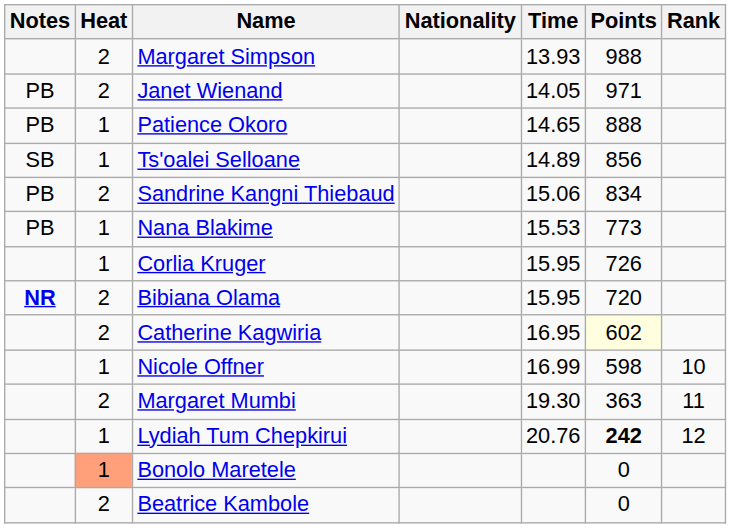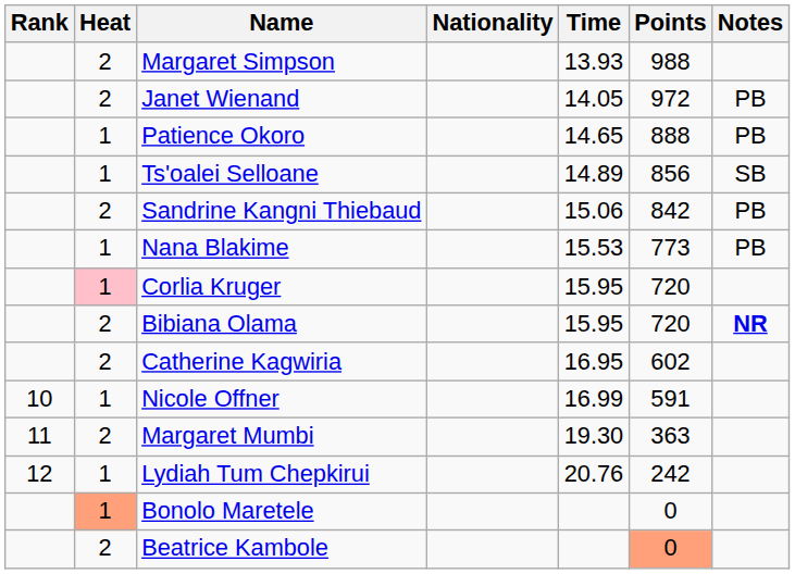columns swapped: Rank <-> Notes
Janet Wienand | Points: 971 -> 972
Sandrine Kangni Thiebaud | Points: 834 -> 842
Corlia Kruger | Heat: no background -> pink background
Corlia Kruger | Points: 726 -> 720
Catherine Kagwiria | Points: lightyellow background -> no background
Nicole Offner | Points: 598 -> 591
Lydiah Tum Chepkirui | Points: bold -> normal
Beatrice Kambole | Points: no background -> lightsalmon background
